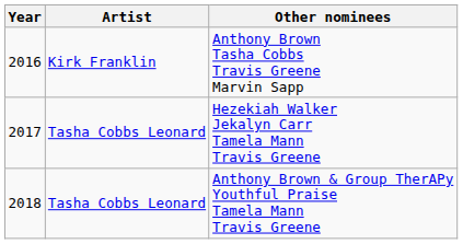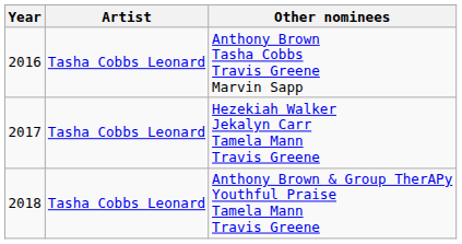Anthony Brown Tasha Cobbs Travis Greene Marvin Sapp | Artist: Kirk Franklin -> Tasha Cobbs Leonard
